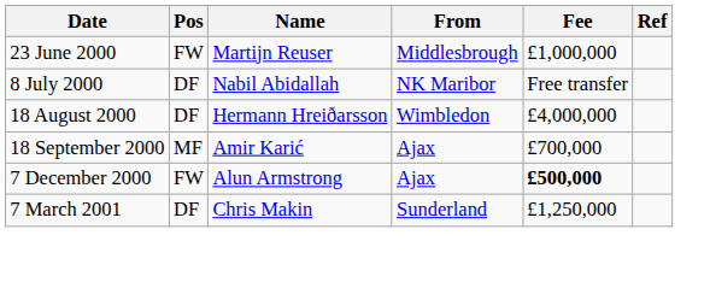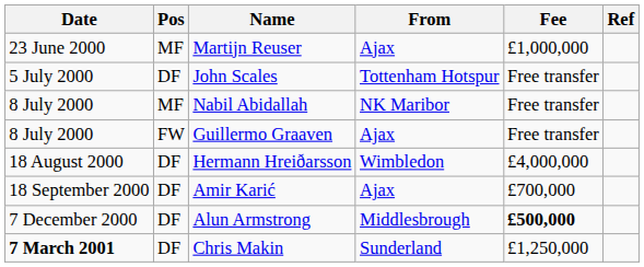Martijn Reuser | Pos: FW -> MF
Martijn Reuser | From: Middlesbrough -> Ajax
+ row: 5 July 2000 | DF | John Scales | Tottenham Hotspur | Free transfer
Nabil Abidallah | Pos: DF -> MF
+ row: 8 July 2000 | FW | Guillermo Graaven | Ajax | Free transfer
Amir Karić | Pos: MF -> DF
Alun Armstrong | Pos: FW -> DF
Alun Armstrong | From: Ajax -> Middlesbrough
Chris Makin | Date: normal -> bold
